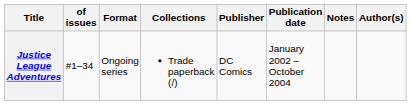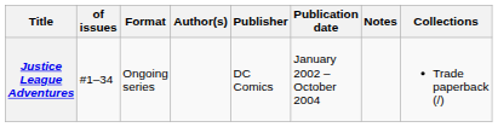columns swapped: Author(s) <-> Collections
